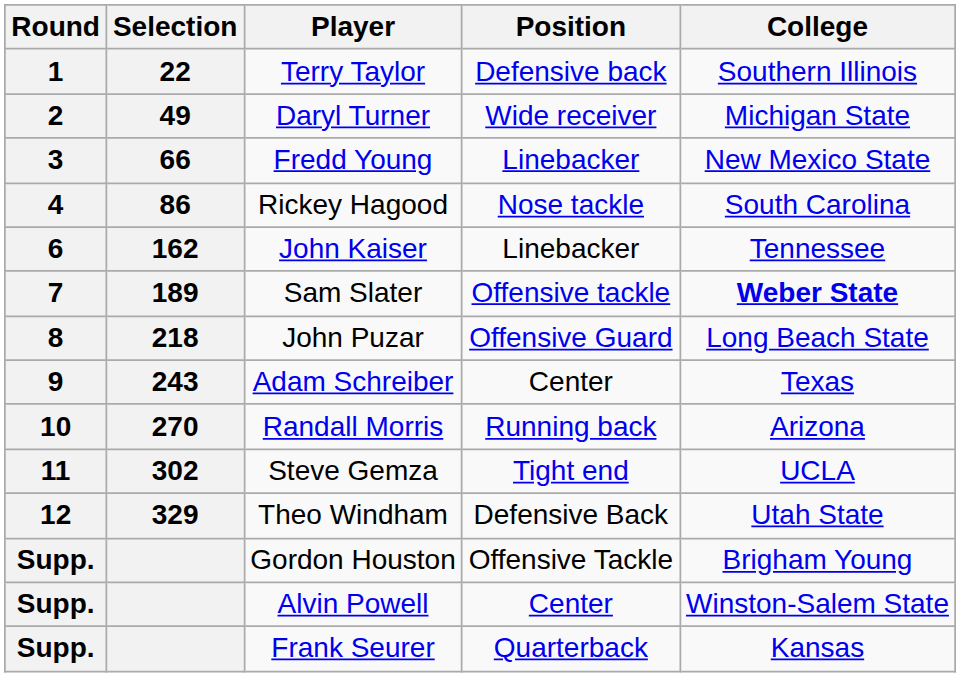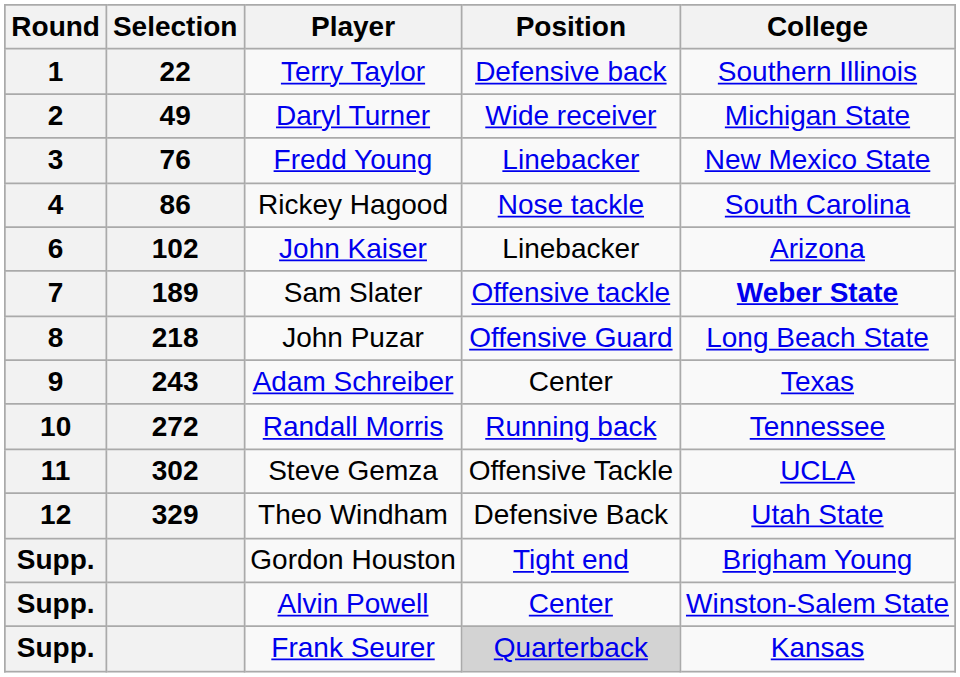Fredd Young | Selection: 66 -> 76
John Kaiser | Selection: 162 -> 102
John Kaiser | College: Tennessee -> Arizona
Randall Morris | Selection: 270 -> 272
Randall Morris | College: Arizona -> Tennessee
Steve Gemza | Position: Tight end -> Offensive Tackle
Gordon Houston | Position: Offensive Tackle -> Tight end
Frank Seurer | Position: no background -> lightgrey background
